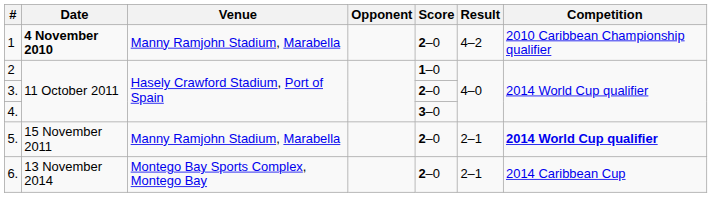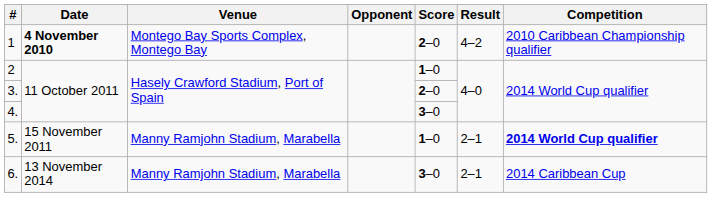1 | Venue: Manny Ramjohn Stadium, Marabella -> Montego Bay Sports Complex, Montego Bay
5. | Score: 2–0 -> 1–0
6. | Venue: Montego Bay Sports Complex, Montego Bay -> Manny Ramjohn Stadium, Marabella
6. | Score: 2–0 -> 3–0
